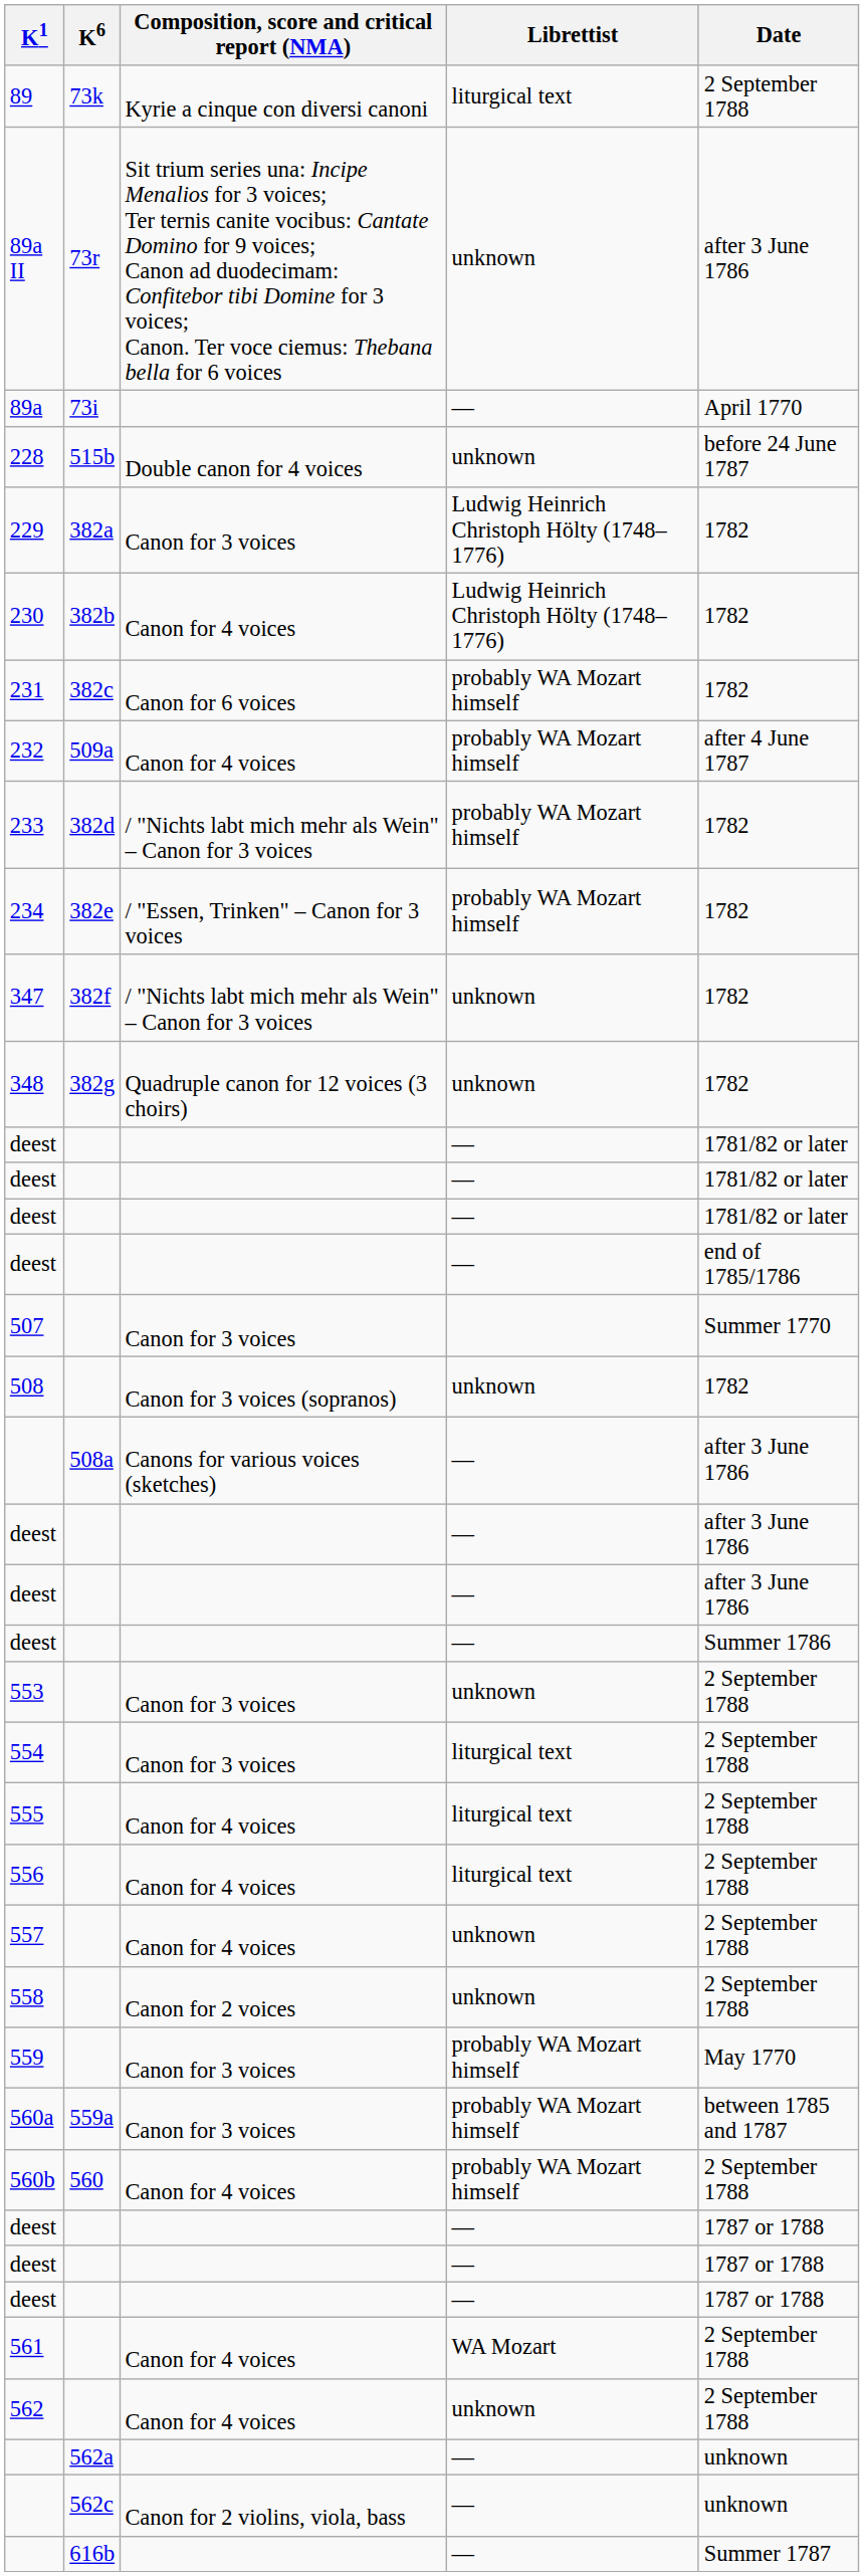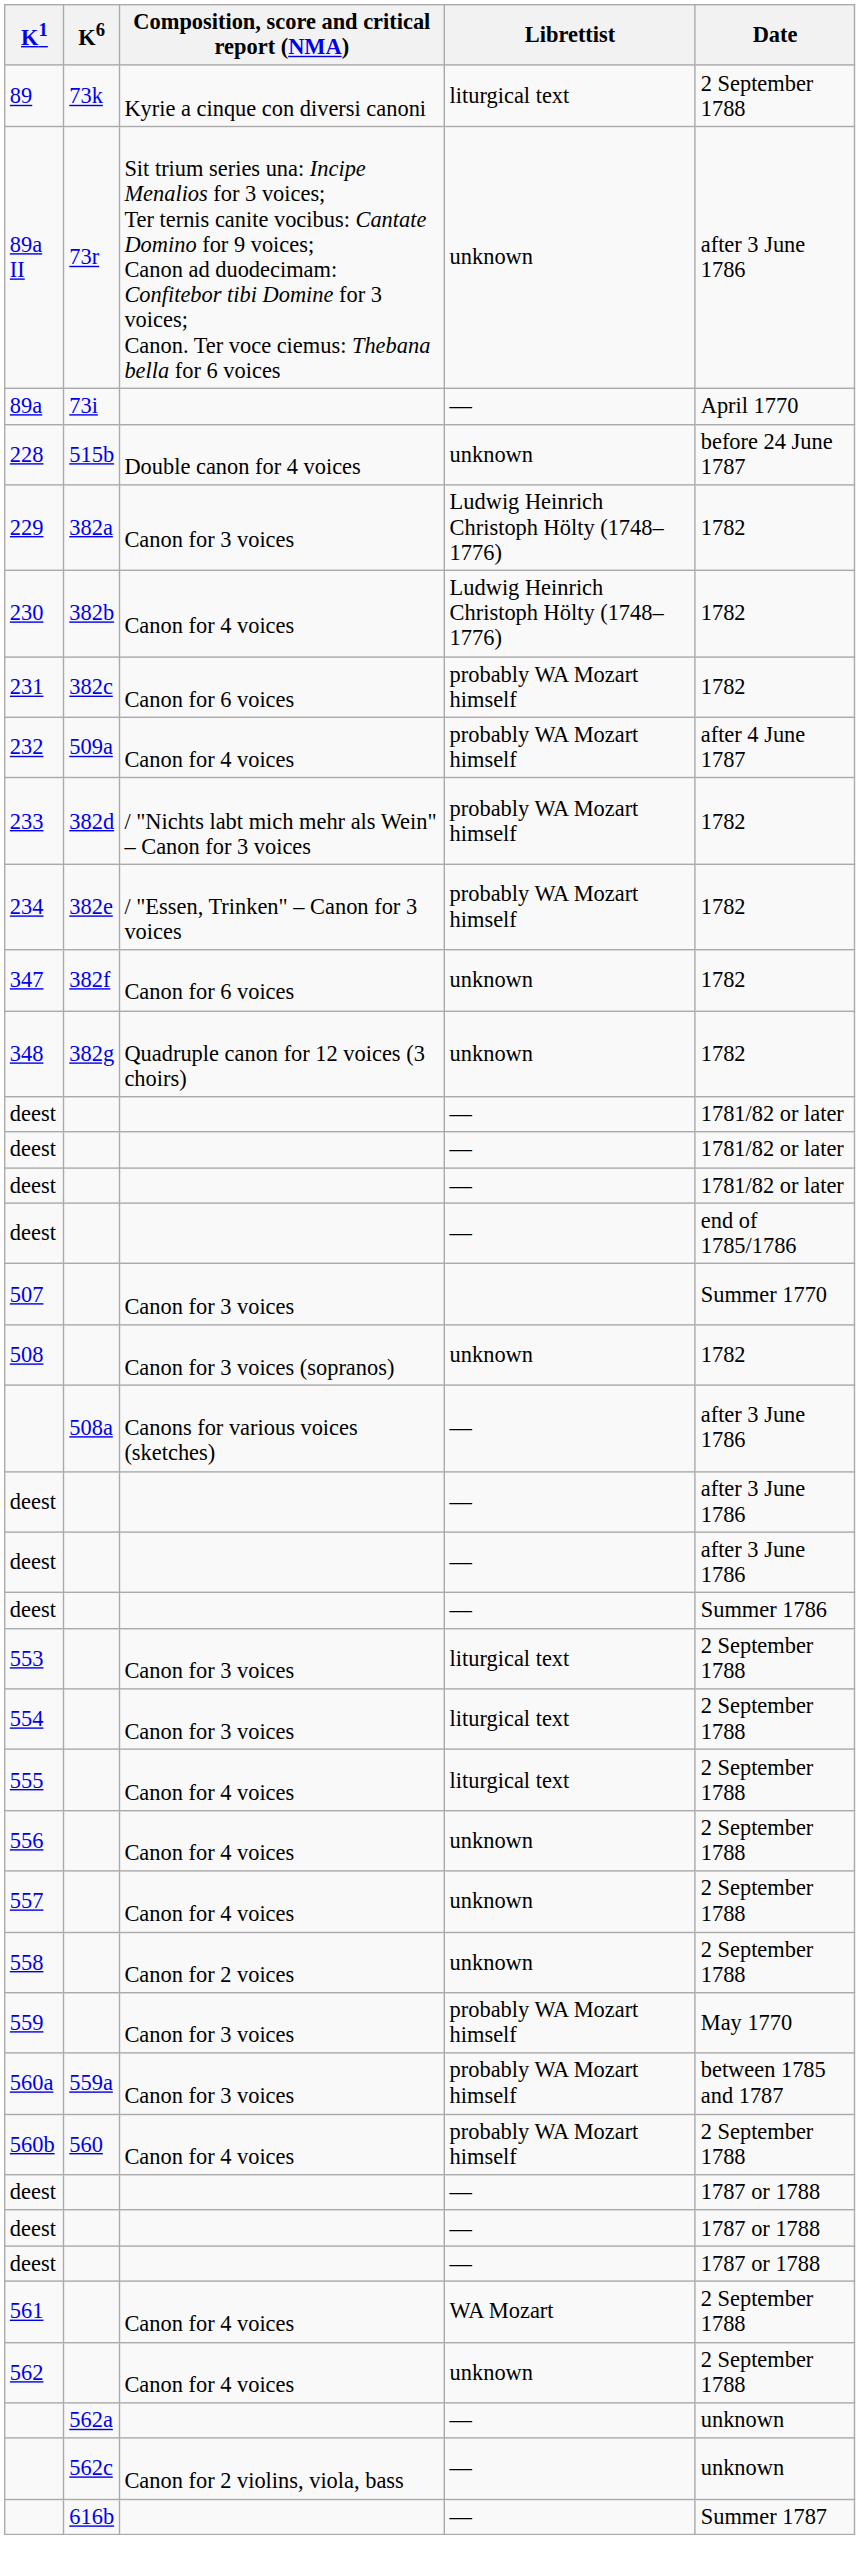347 | Composition, score and critical report (NMA): / "Nichts labt mich mehr als Wein" – Canon for 3 voices -> Canon for 6 voices
553 | Librettist: unknown -> liturgical text
556 | Librettist: liturgical text -> unknown
